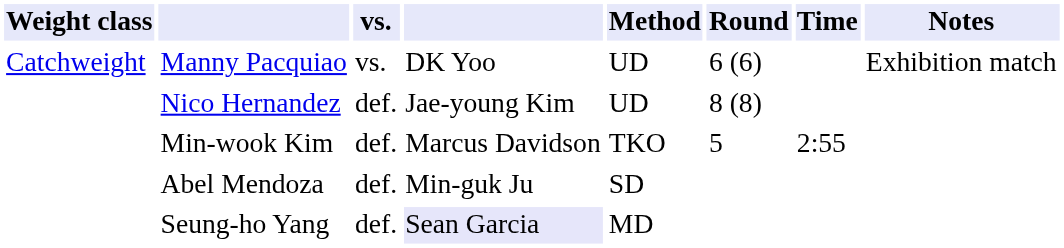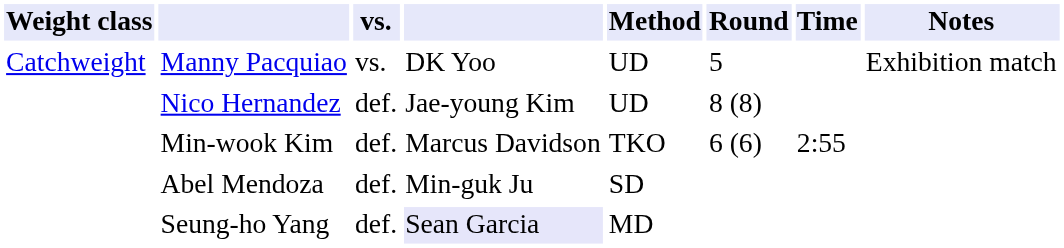Manny Pacquiao | Round: 6 (6) -> 5
Min-wook Kim | Round: 5 -> 6 (6)
